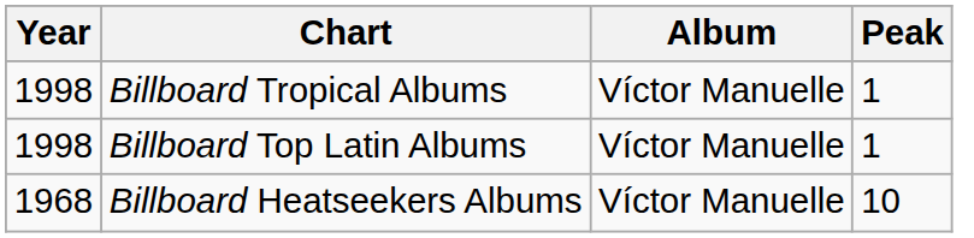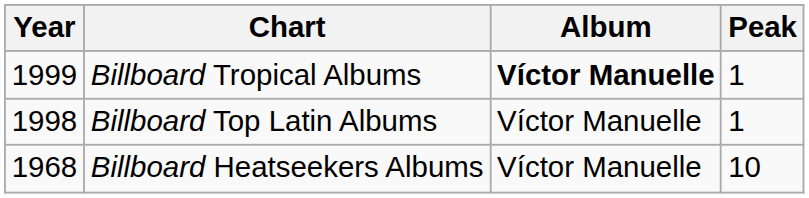Billboard Tropical Albums | Year: 1998 -> 1999
Billboard Tropical Albums | Album: normal -> bold
